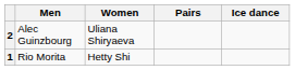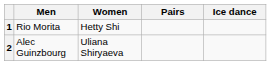rows swapped: 1 <-> 2
